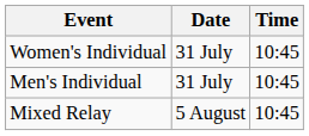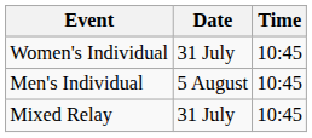Men's Individual | Date: 31 July -> 5 August
Mixed Relay | Date: 5 August -> 31 July
